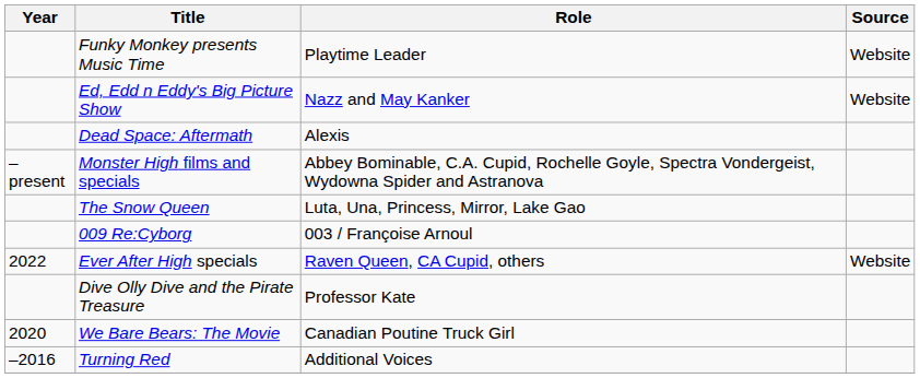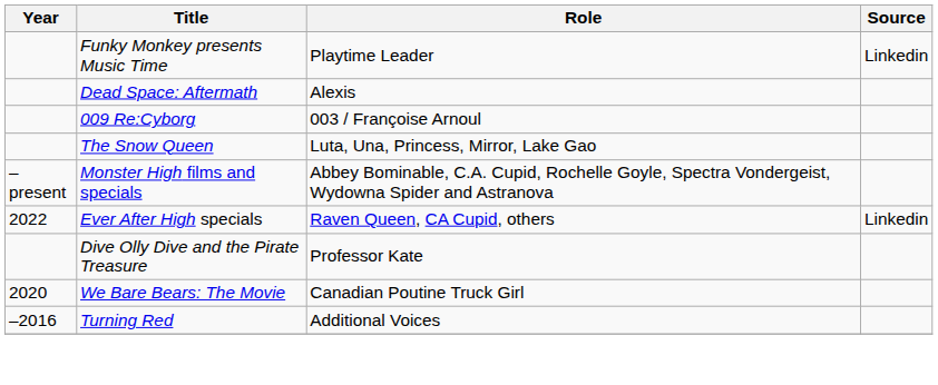Funky Monkey presents Music Time | Source: Website -> Linkedin
- row: Ed, Edd n Eddy's Big Picture Show | Nazz and May Kanker | Website
rows swapped: Monster High films and specials <-> 009 Re:Cyborg
Ever After High specials | Source: Website -> Linkedin
